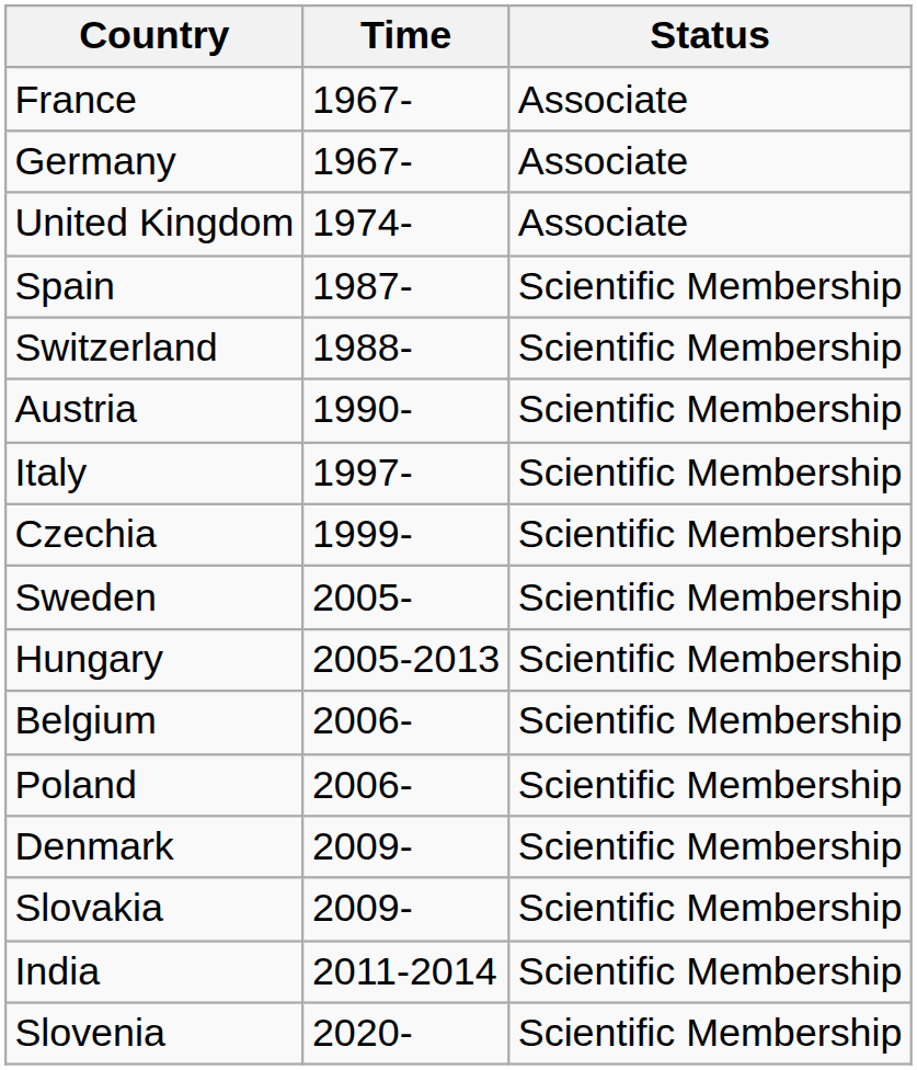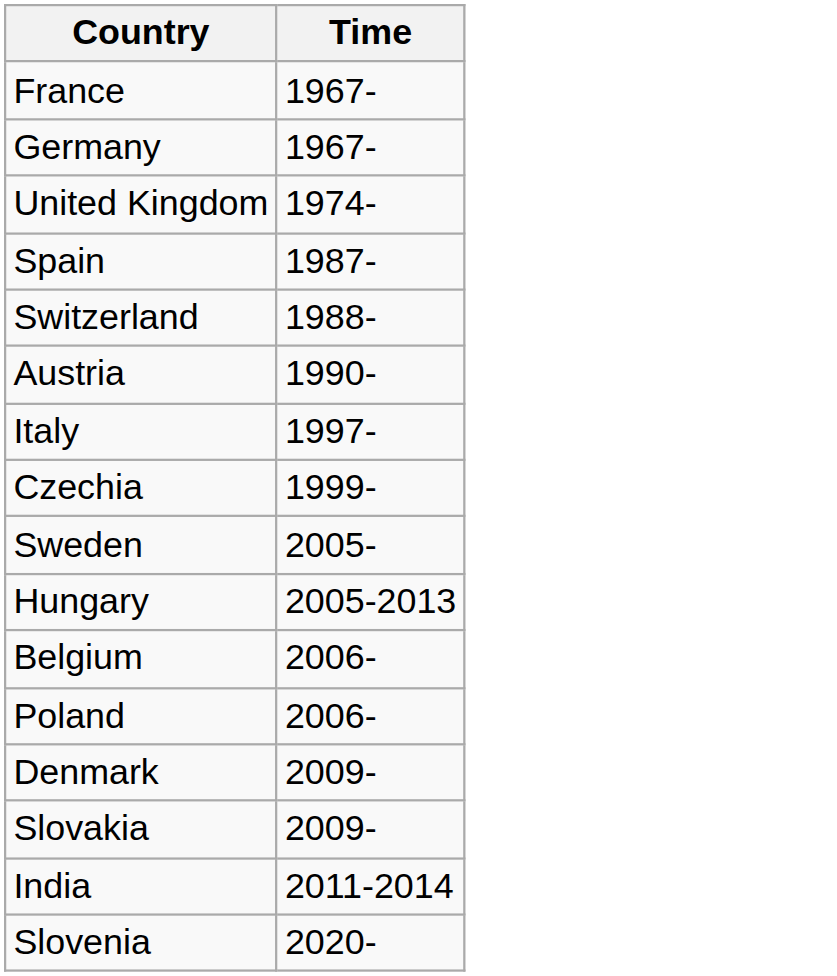- column: Status | Associate | Associate | Associate | Scientific Membership | Scientific Membership | Scientific Membership | Scientific Membership | Scientific Membership | Scientific Membership | Scientific Membership | Scientific Membership | Scientific Membership | Scientific Membership | Scientific Membership | Scientific Membership | Scientific Membership
